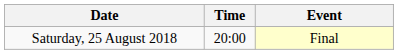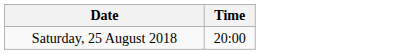- column: Event | Final
